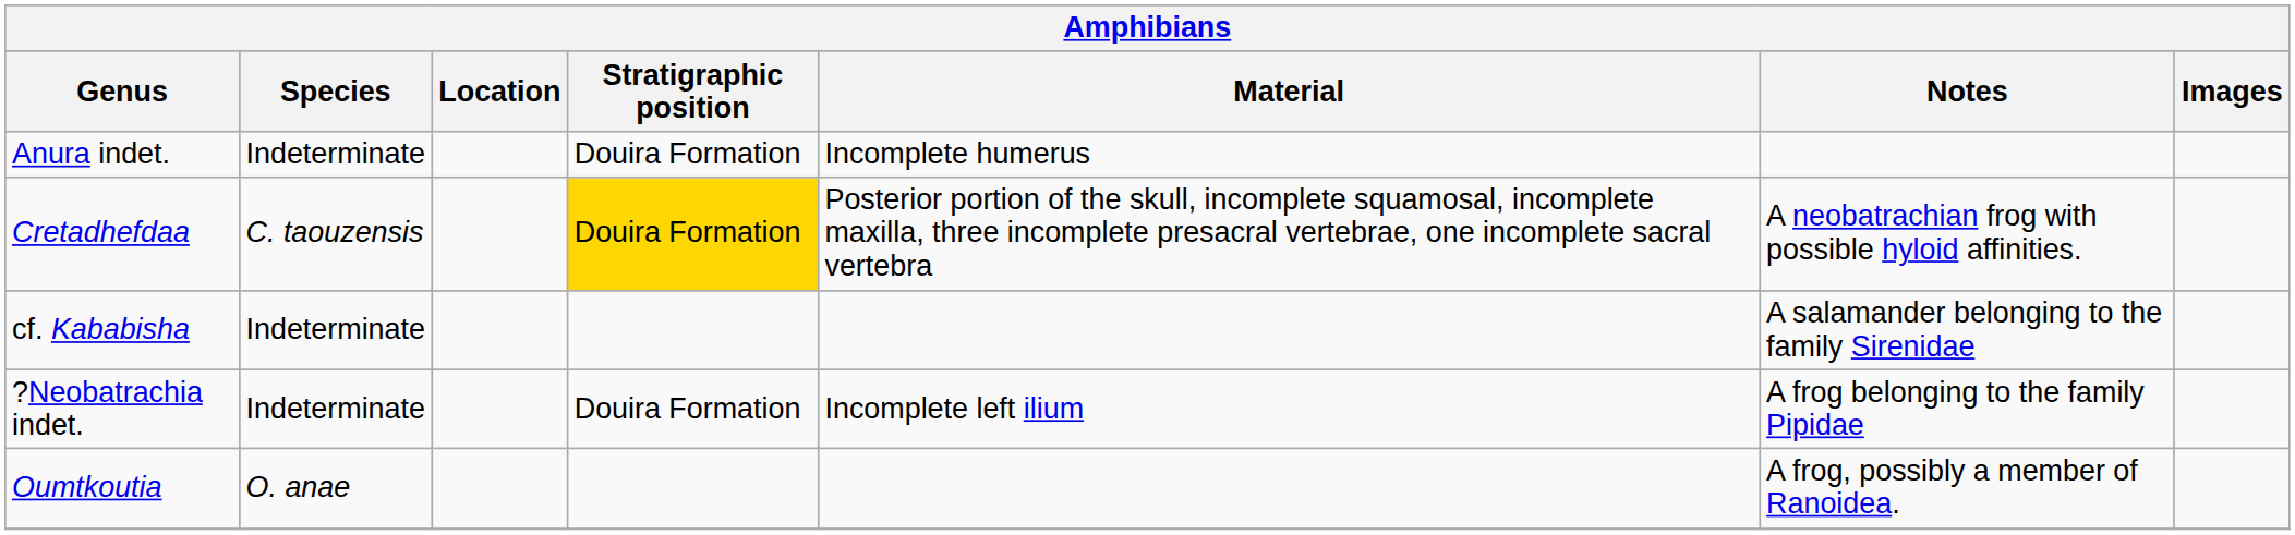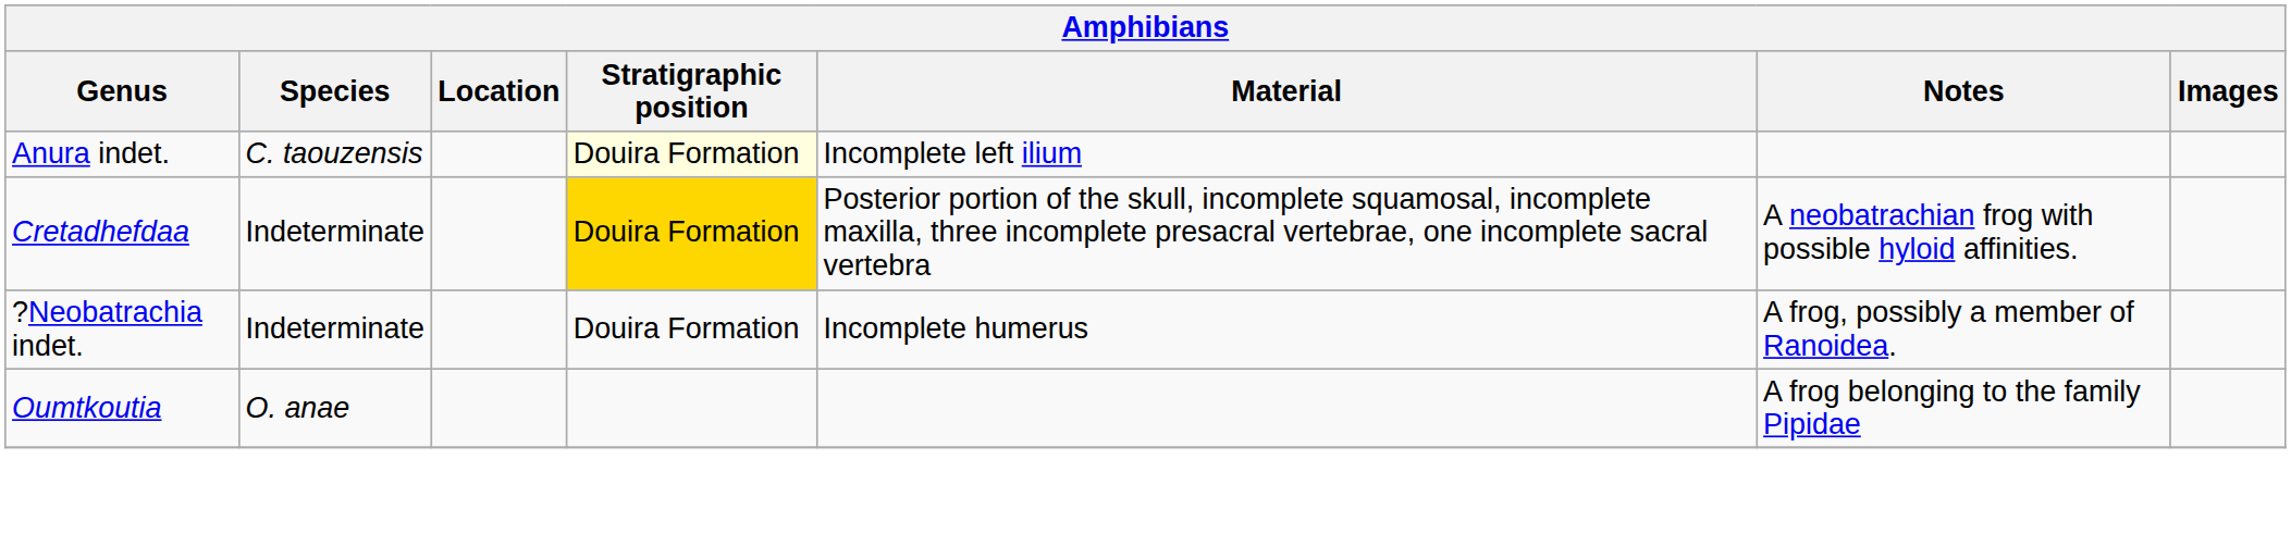Anura indet. | Species: Indeterminate -> C. taouzensis
Anura indet. | Stratigraphic position: no background -> lightyellow background
Anura indet. | Material: Incomplete humerus -> Incomplete left ilium
Cretadhefdaa | Species: C. taouzensis -> Indeterminate
- row: cf. Kababisha | Indeterminate | A salamander belonging to the family Sirenidae
?Neobatrachia indet. | Material: Incomplete left ilium -> Incomplete humerus
?Neobatrachia indet. | Notes: A frog belonging to the family Pipidae -> A frog, possibly a member of Ranoidea.
Oumtkoutia | Notes: A frog, possibly a member of Ranoidea. -> A frog belonging to the family Pipidae
